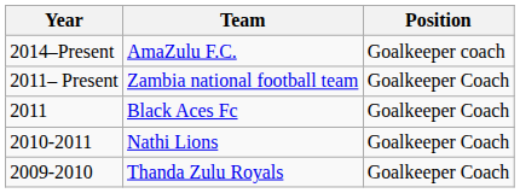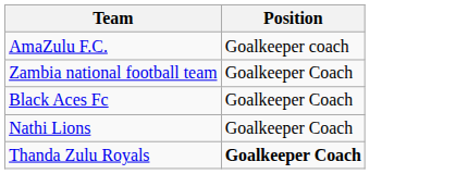- column: Year | 2014–Present | 2011– Present | 2011 | 2010-2011 | 2009-2010
Thanda Zulu Royals | Position: normal -> bold
